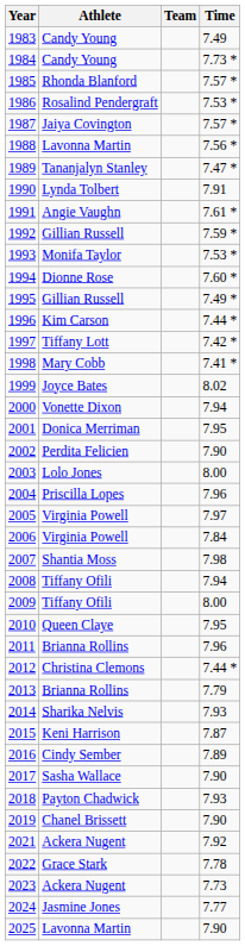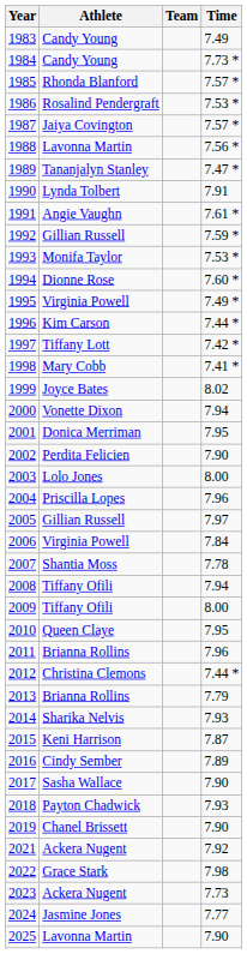1995 | Athlete: Gillian Russell -> Virginia Powell
2005 | Athlete: Virginia Powell -> Gillian Russell
2007 | Time: 7.98 -> 7.78
2022 | Time: 7.78 -> 7.98
